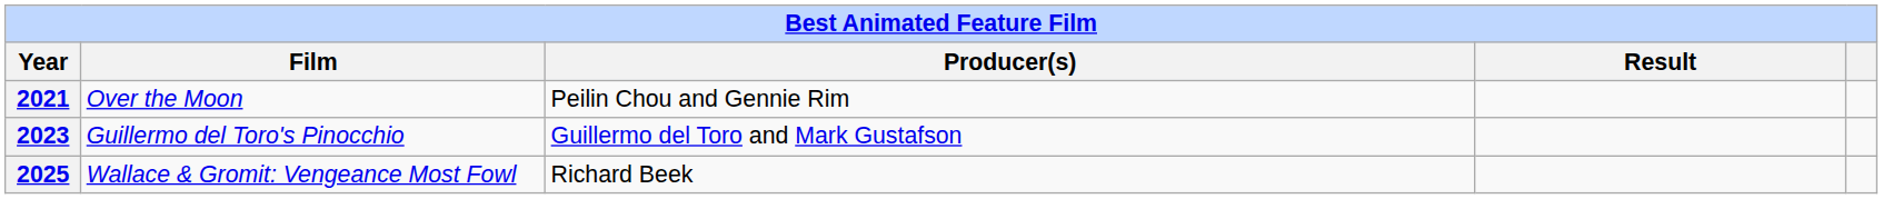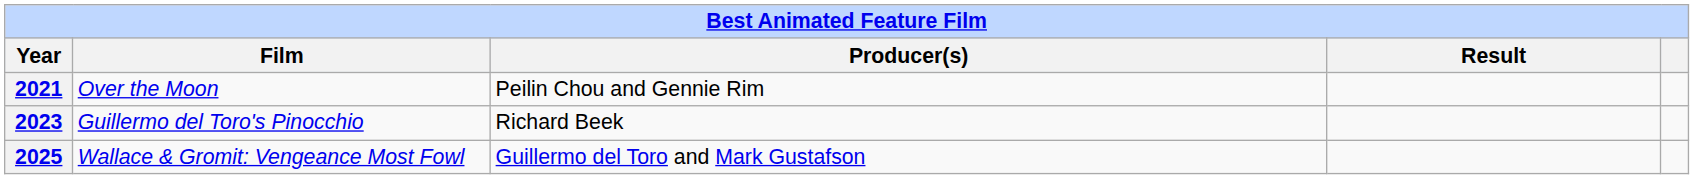2023 | Producer(s): Guillermo del Toro and Mark Gustafson -> Richard Beek
2025 | Producer(s): Richard Beek -> Guillermo del Toro and Mark Gustafson
